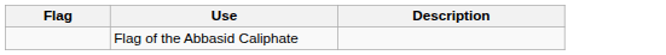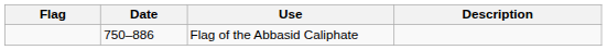+ column: Date | 750–886
